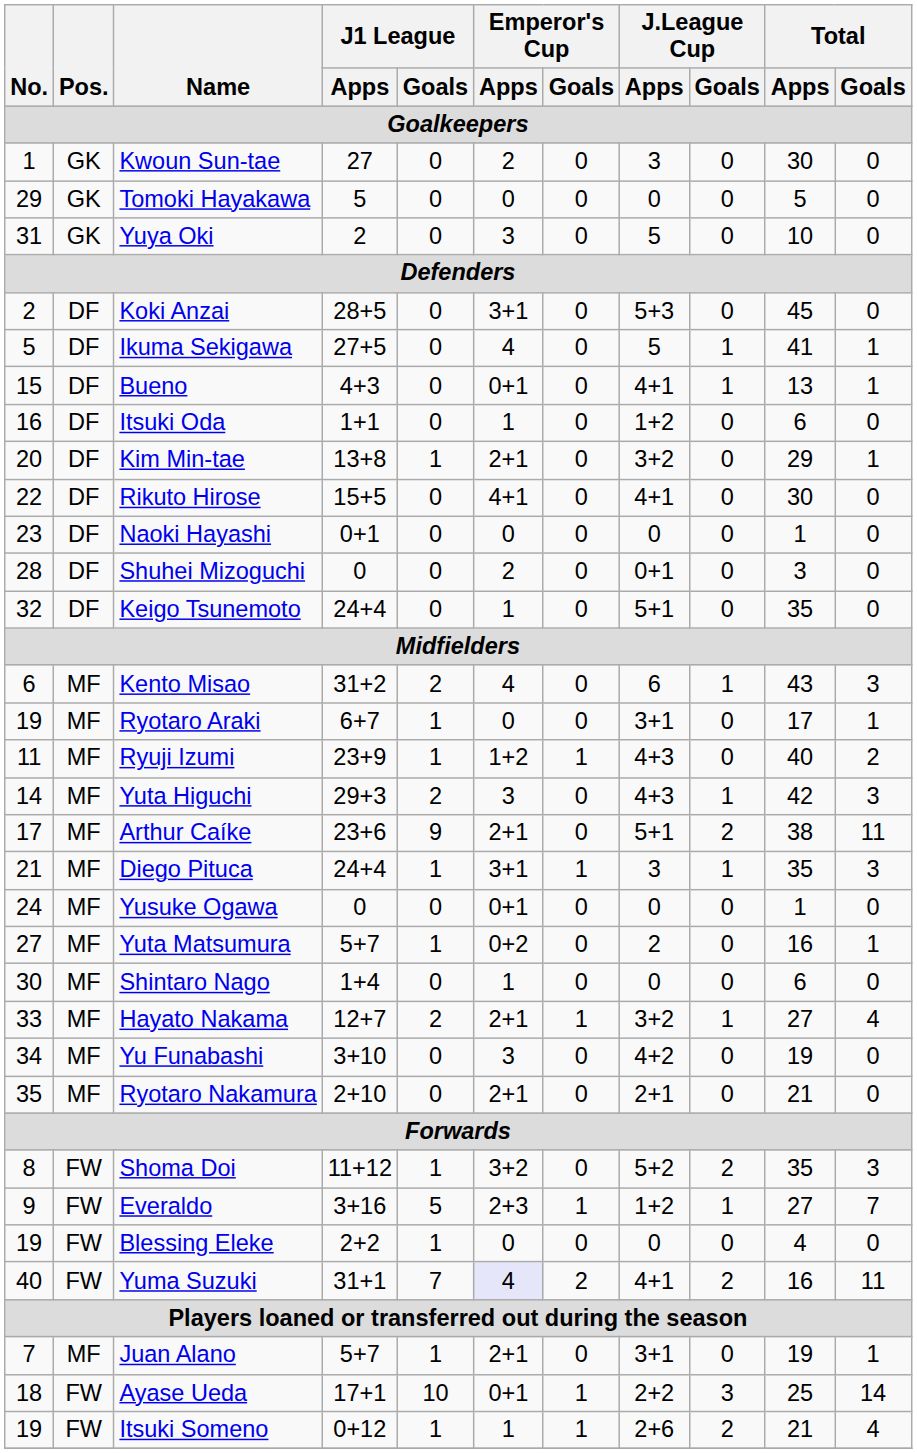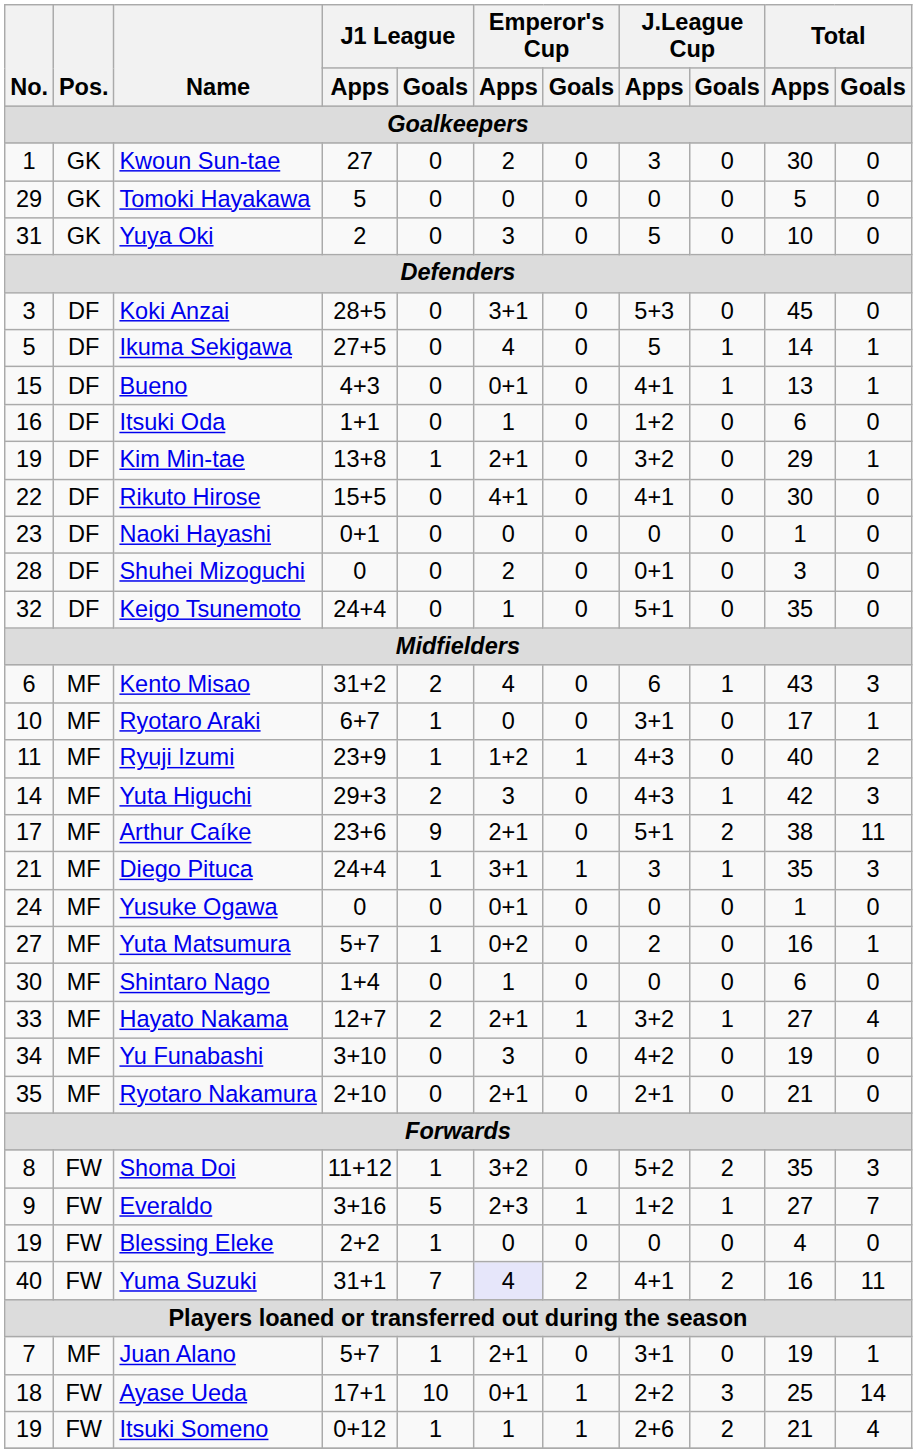Koki Anzai | No. / Goalkeepers: 2 -> 3
Ikuma Sekigawa | Total / Apps / Goalkeepers: 41 -> 14
Kim Min-tae | No. / Goalkeepers: 20 -> 19
Ryotaro Araki | No. / Goalkeepers: 19 -> 10
